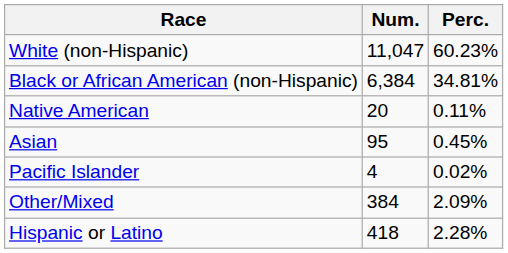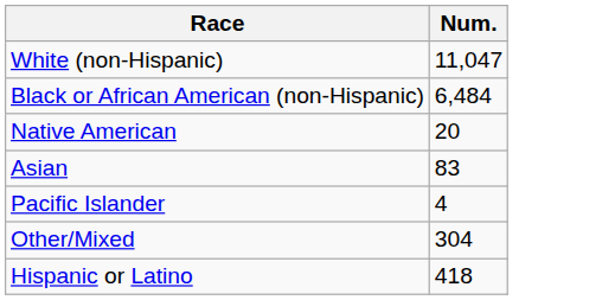- column: Perc. | 60.23% | 34.81% | 0.11% | 0.45% | 0.02% | 2.09% | 2.28%
Black or African American (non-Hispanic) | Num.: 6,384 -> 6,484
Asian | Num.: 95 -> 83
Other/Mixed | Num.: 384 -> 304
